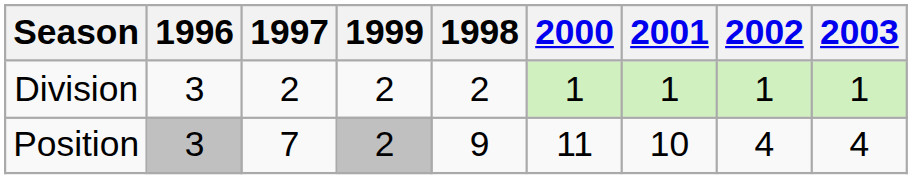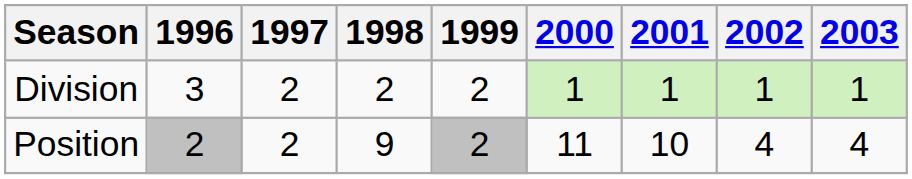columns swapped: 1998 <-> 1999
Position | 1996: 3 -> 2
Position | 1997: 7 -> 2
